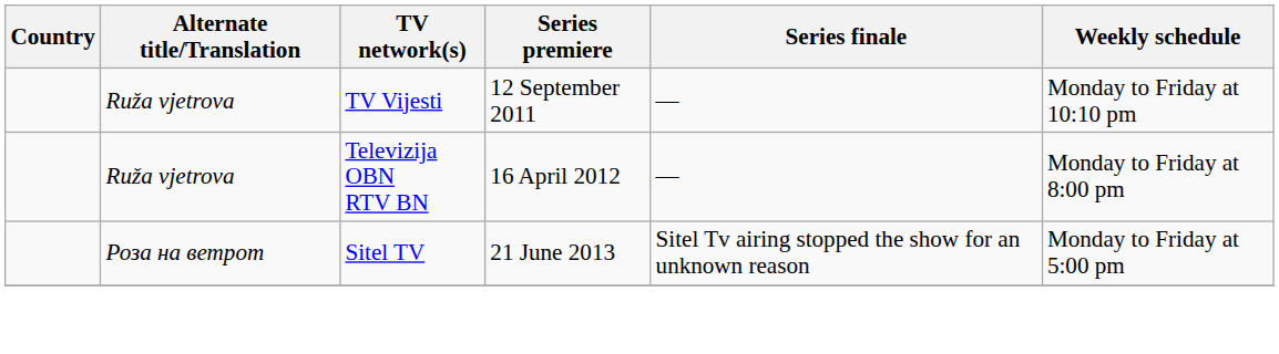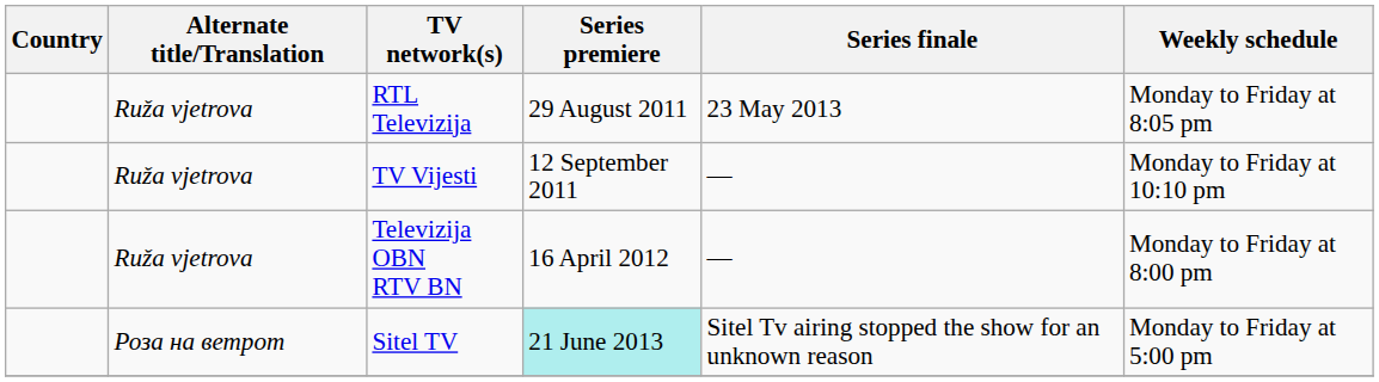+ row: Ruža vjetrova | RTL Televizija | 29 August 2011 | 23 May 2013 | Monday to Friday at 8:05 pm
Sitel TV | Series premiere: no background -> paleturquoise background
